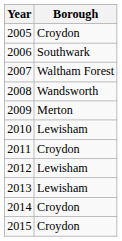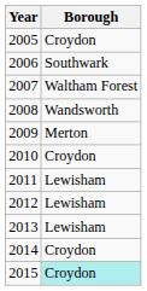2010 | Borough: Lewisham -> Croydon
2011 | Borough: Croydon -> Lewisham
2015 | Borough: no background -> paleturquoise background
